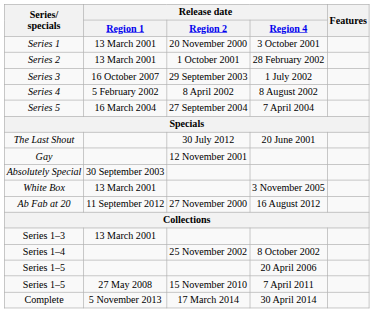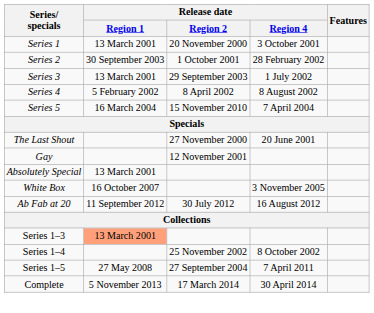Series 2 | Release date / Region 1: 13 March 2001 -> 30 September 2003
Series 3 | Release date / Region 1: 16 October 2007 -> 13 March 2001
Series 5 | Release date / Region 2: 27 September 2004 -> 15 November 2010
The Last Shout | Release date / Region 2: 30 July 2012 -> 27 November 2000
Absolutely Special | Release date / Region 1: 30 September 2003 -> 13 March 2001
White Box | Release date / Region 1: 13 March 2001 -> 16 October 2007
Ab Fab at 20 | Release date / Region 2: 27 November 2000 -> 30 July 2012
Series 1–3 | Release date / Region 1: no background -> lightsalmon background
- row: Series 1–5 | 20 April 2006
Series 1–5 / 7 April 2011 | Release date / Region 2: 15 November 2010 -> 27 September 2004
